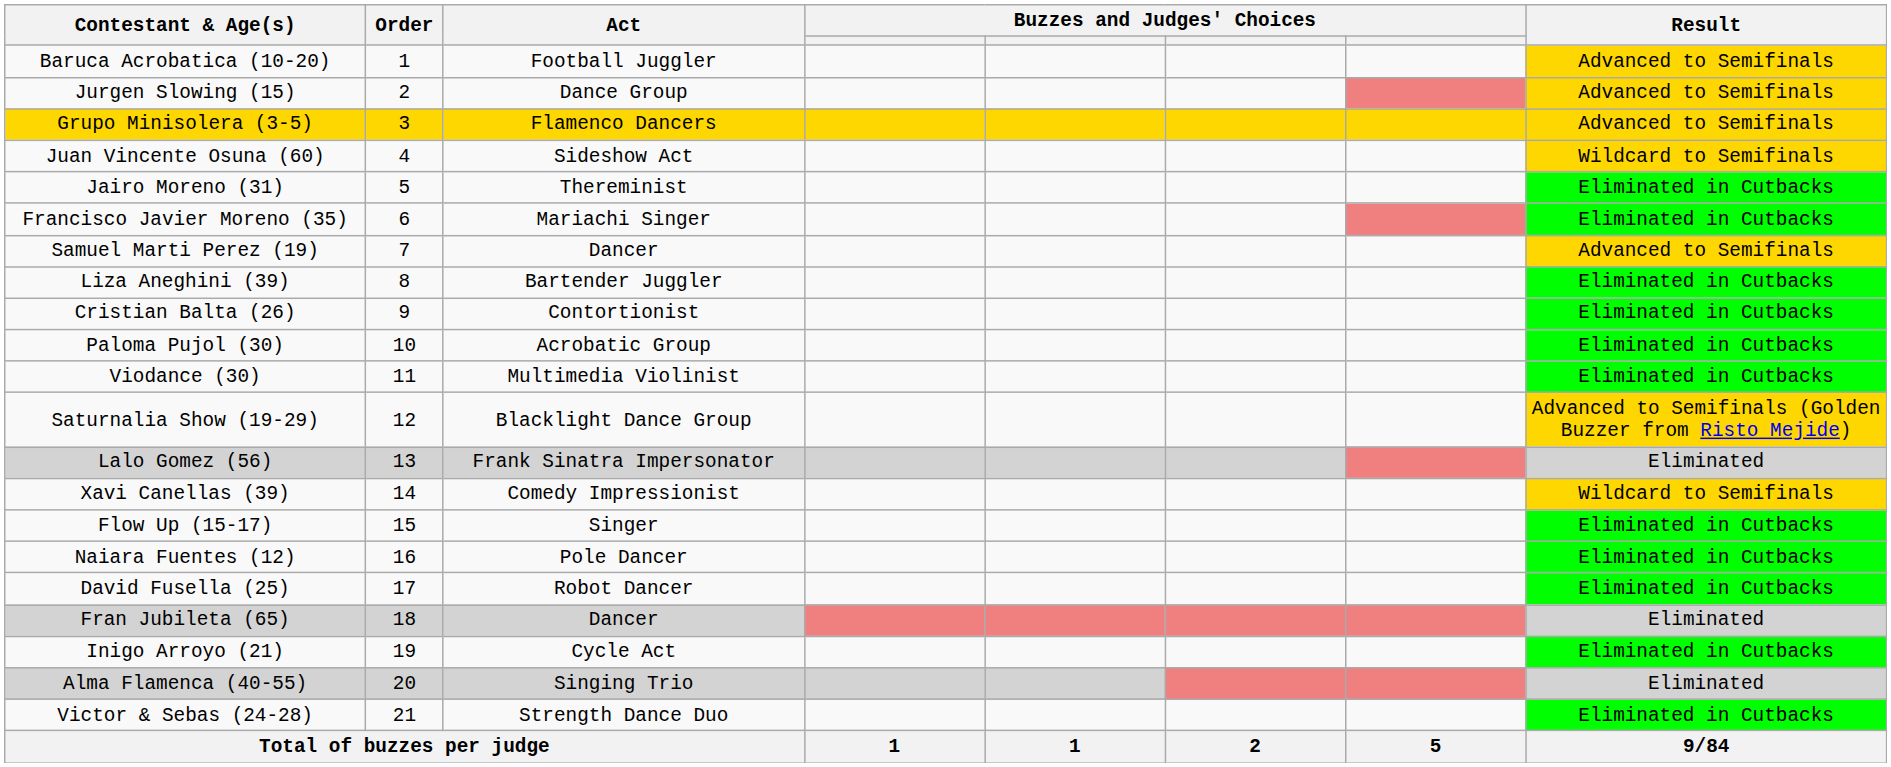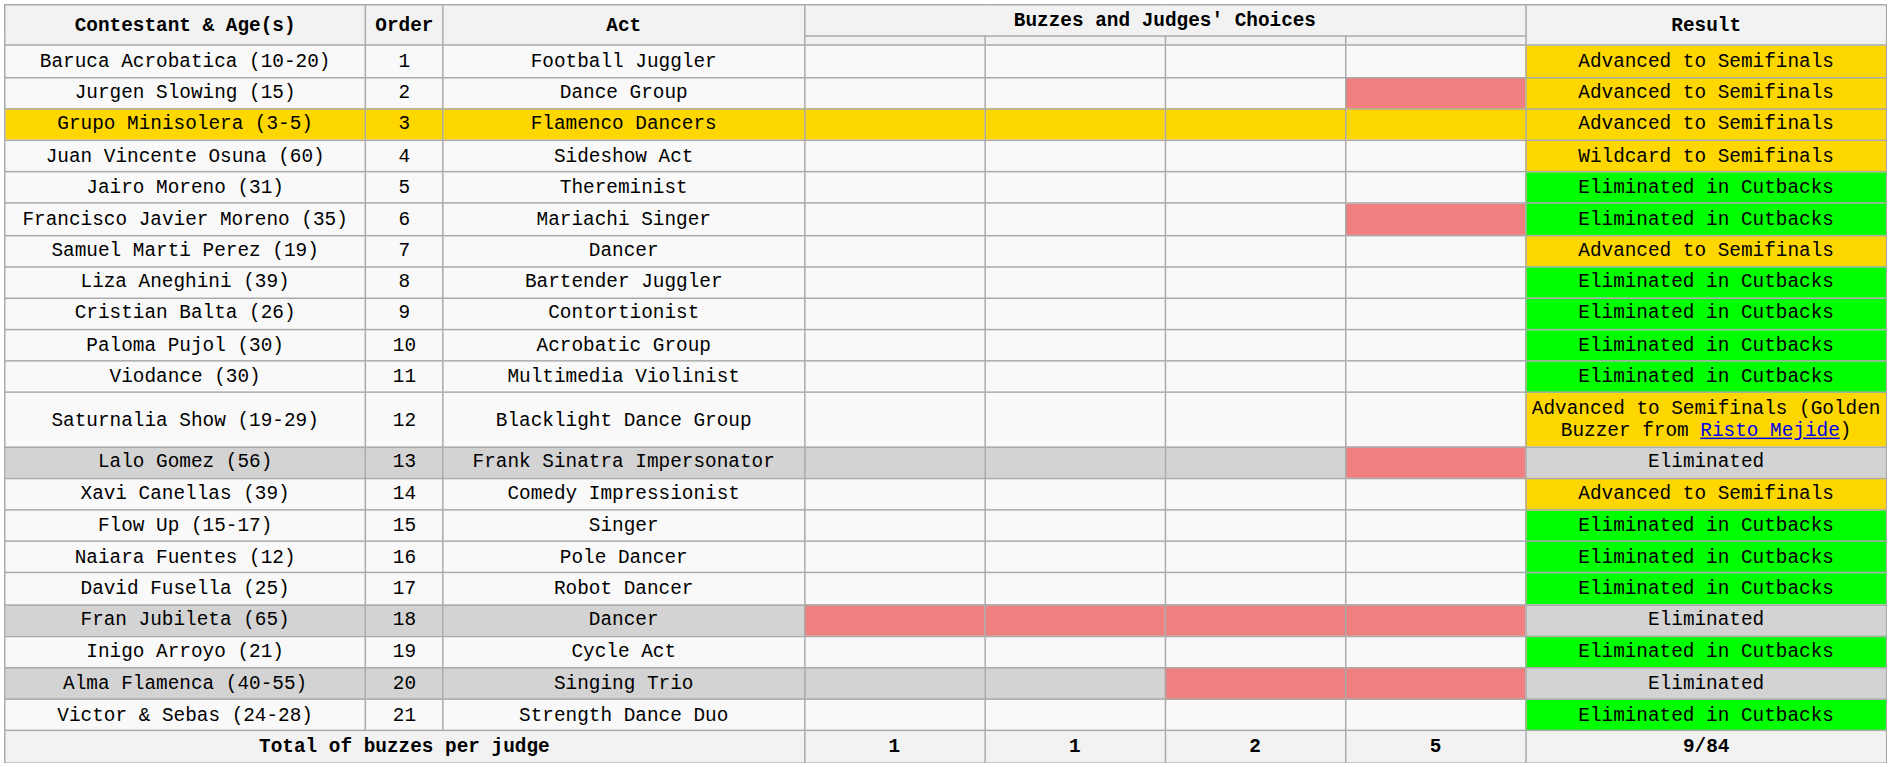Xavi Canellas (39) | Result: Wildcard to Semifinals -> Advanced to Semifinals
